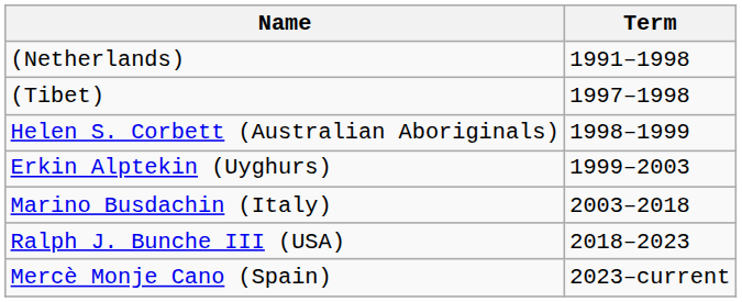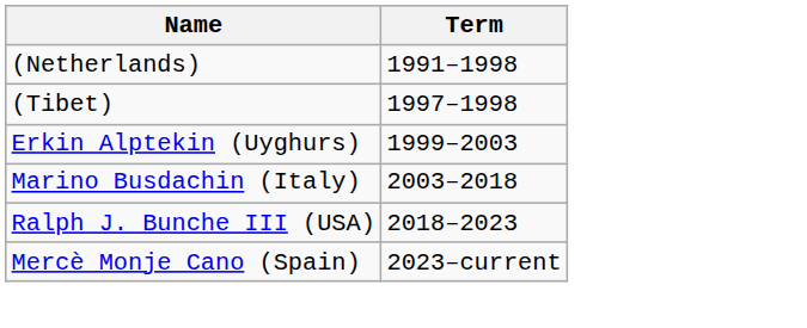- row: Helen S. Corbett (Australian Aboriginals) | 1998–1999
